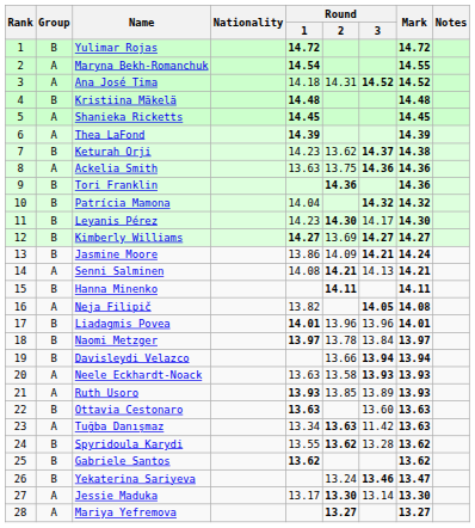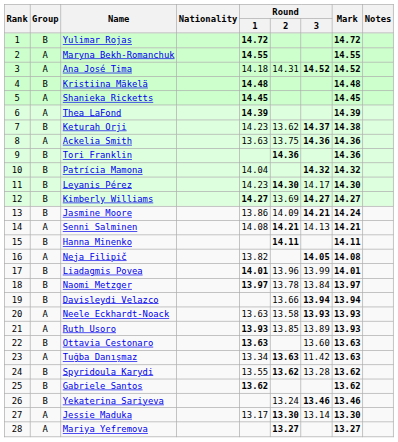Maryna Bekh-Romanchuk | Round / 1: 14.54 -> 14.55
Liadagmis Povea | Round / 3: 13.96 -> 13.99
Yekaterina Sariyeva | Mark: 13.47 -> 13.46
